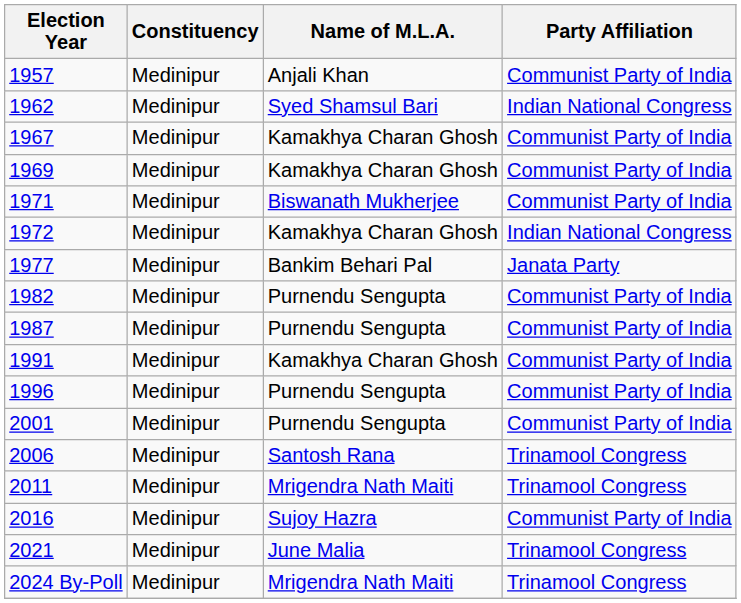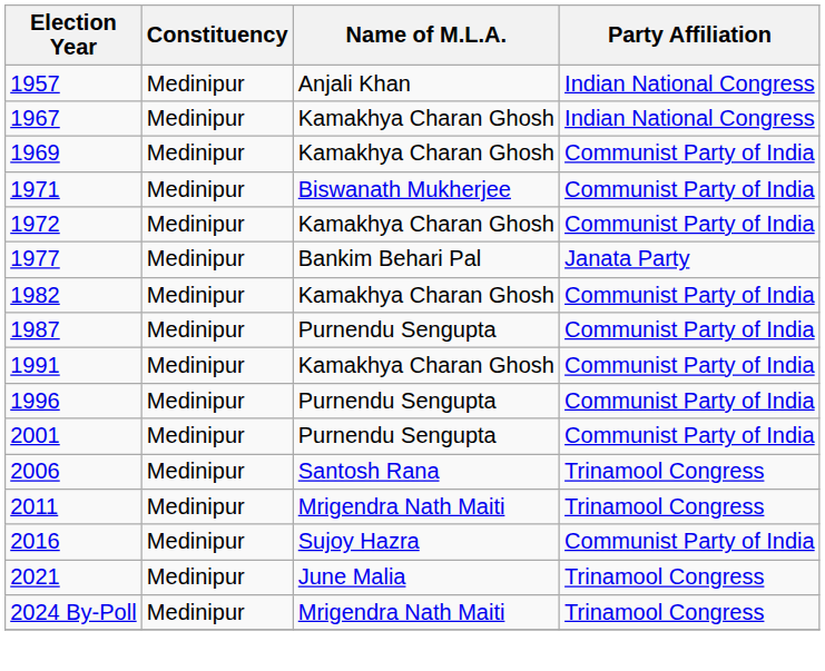1957 | Party Affiliation: Communist Party of India -> Indian National Congress
- row: 1962 | Medinipur | Syed Shamsul Bari | Indian National Congress
1967 | Party Affiliation: Communist Party of India -> Indian National Congress
1972 | Party Affiliation: Indian National Congress -> Communist Party of India
1982 | Name of M.L.A.: Purnendu Sengupta -> Kamakhya Charan Ghosh
